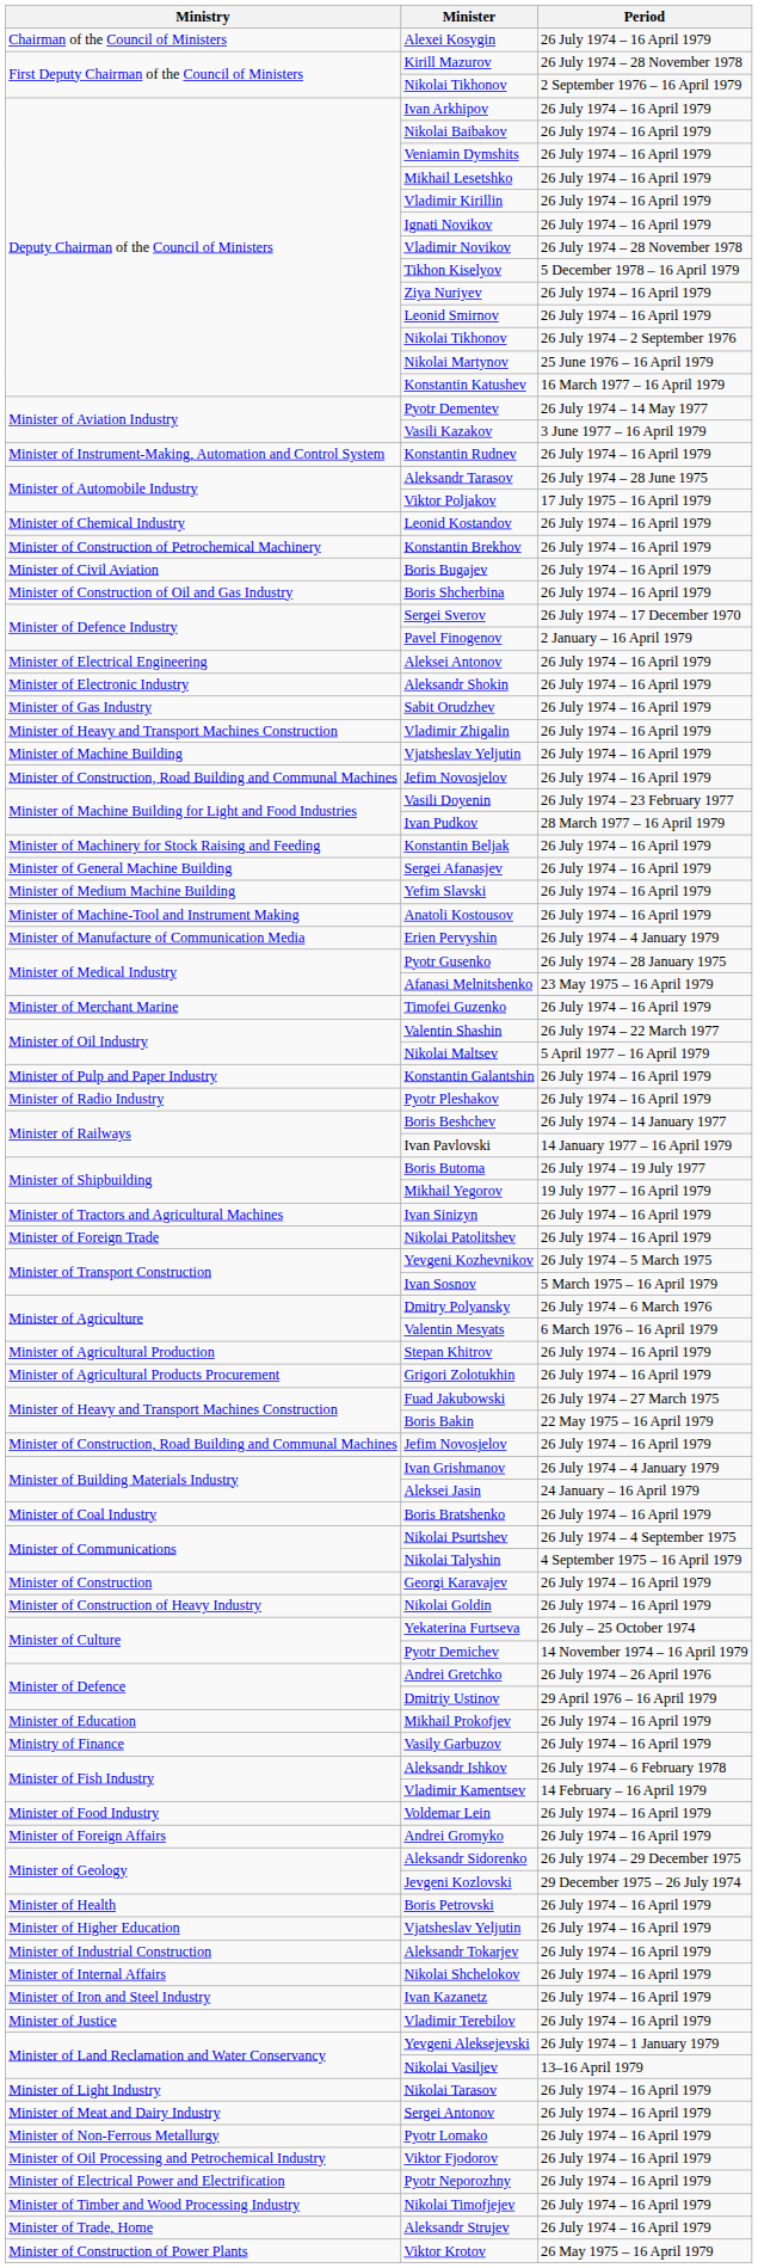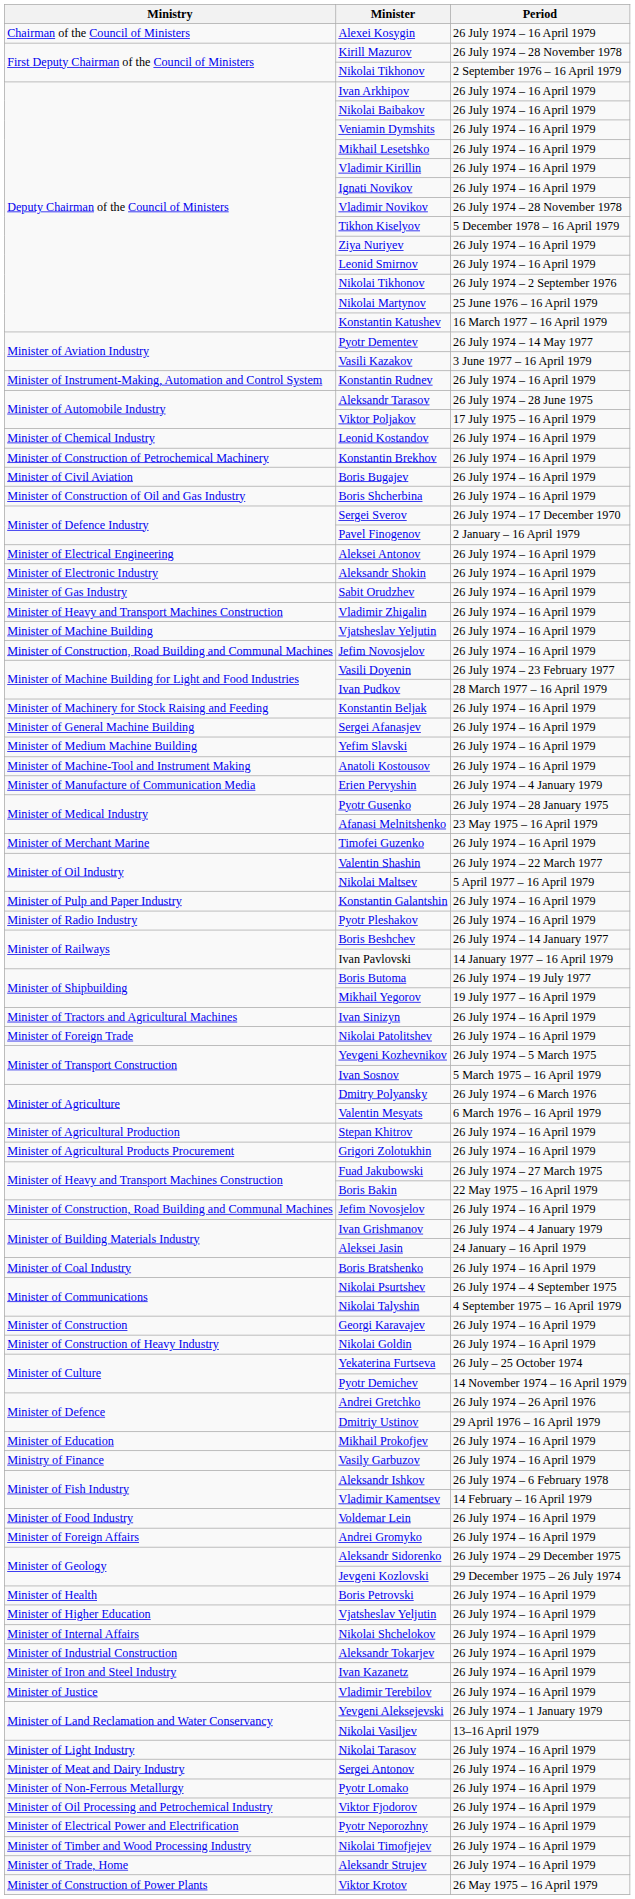rows swapped: Aleksandr Tokarjev <-> Nikolai Shchelokov
